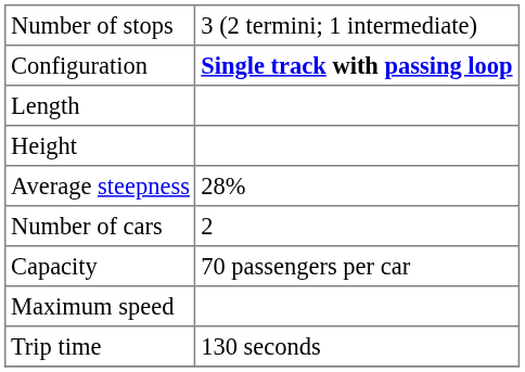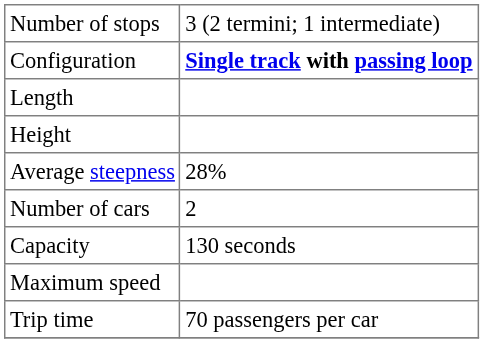Capacity | column 2: 70 passengers per car -> 130 seconds
Trip time | column 2: 130 seconds -> 70 passengers per car
